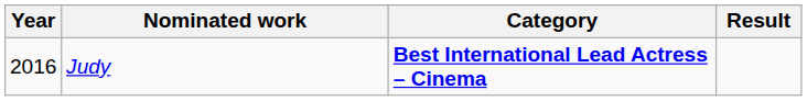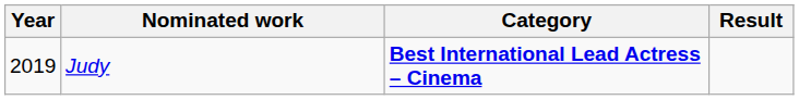Judy | Year: 2016 -> 2019
